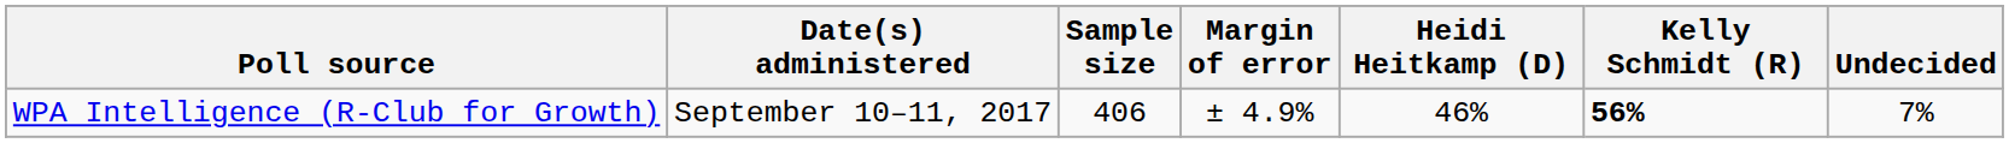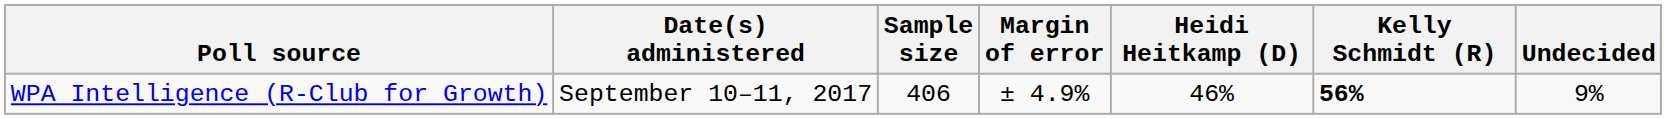WPA Intelligence (R-Club for Growth) | Undecided: 7% -> 9%
